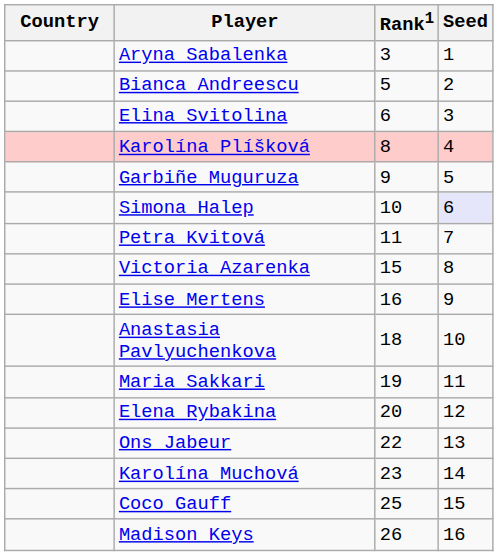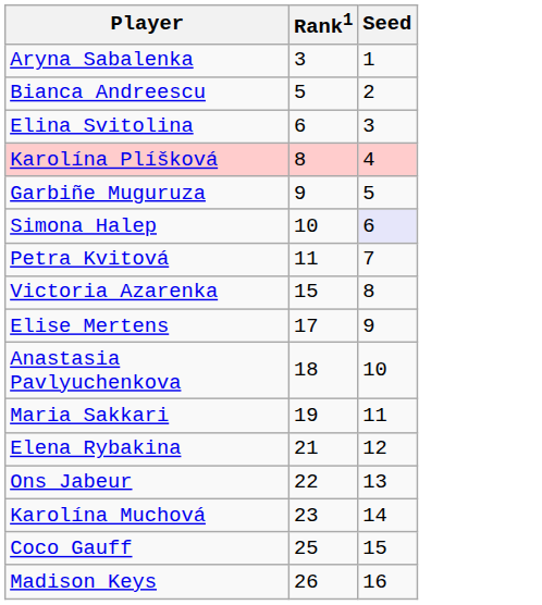- column: Country
Elise Mertens | Rank1: 16 -> 17
Elena Rybakina | Rank1: 20 -> 21
